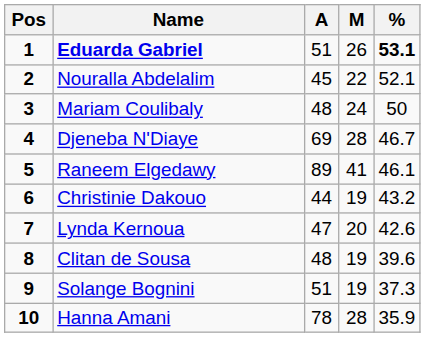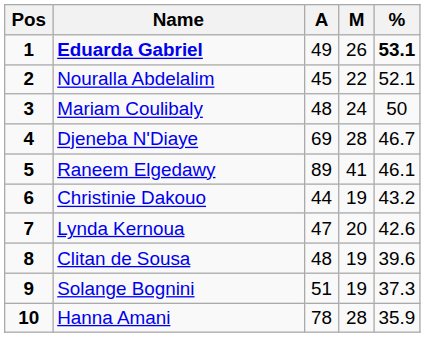Eduarda Gabriel | A: 51 -> 49
